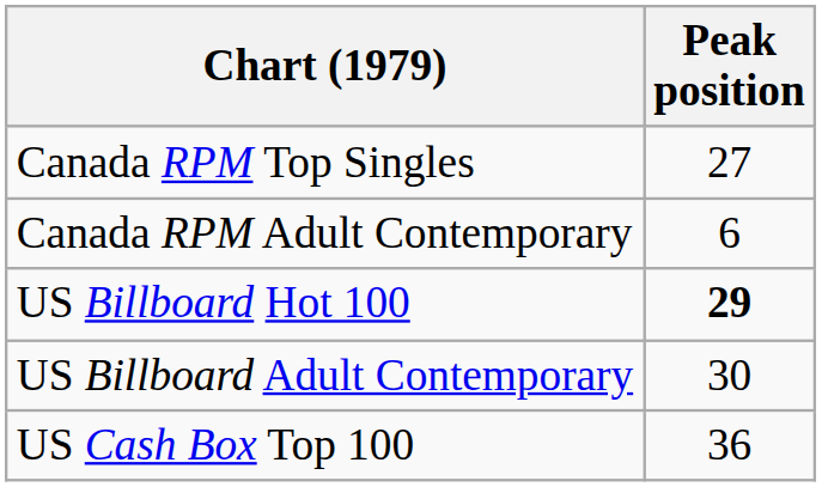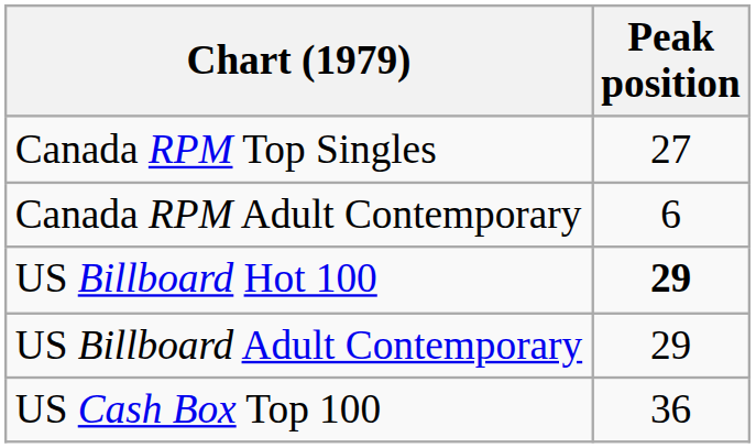US Billboard Adult Contemporary | Peak position: 30 -> 29
